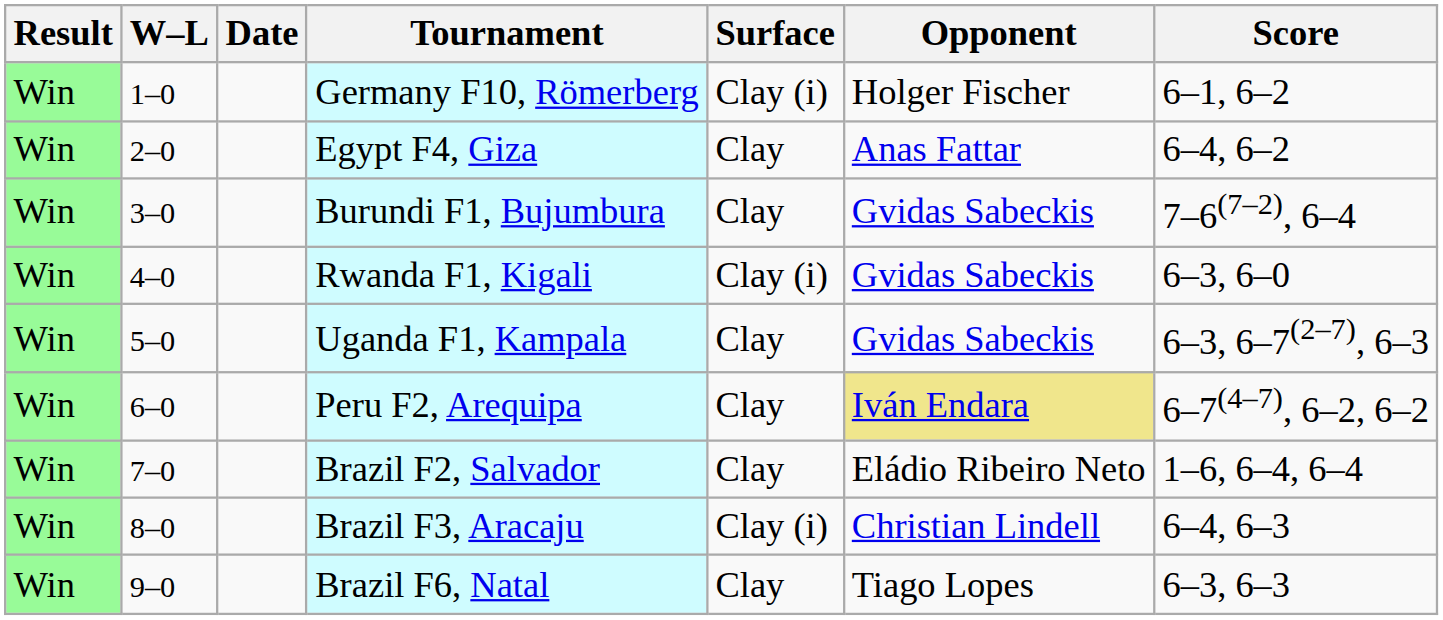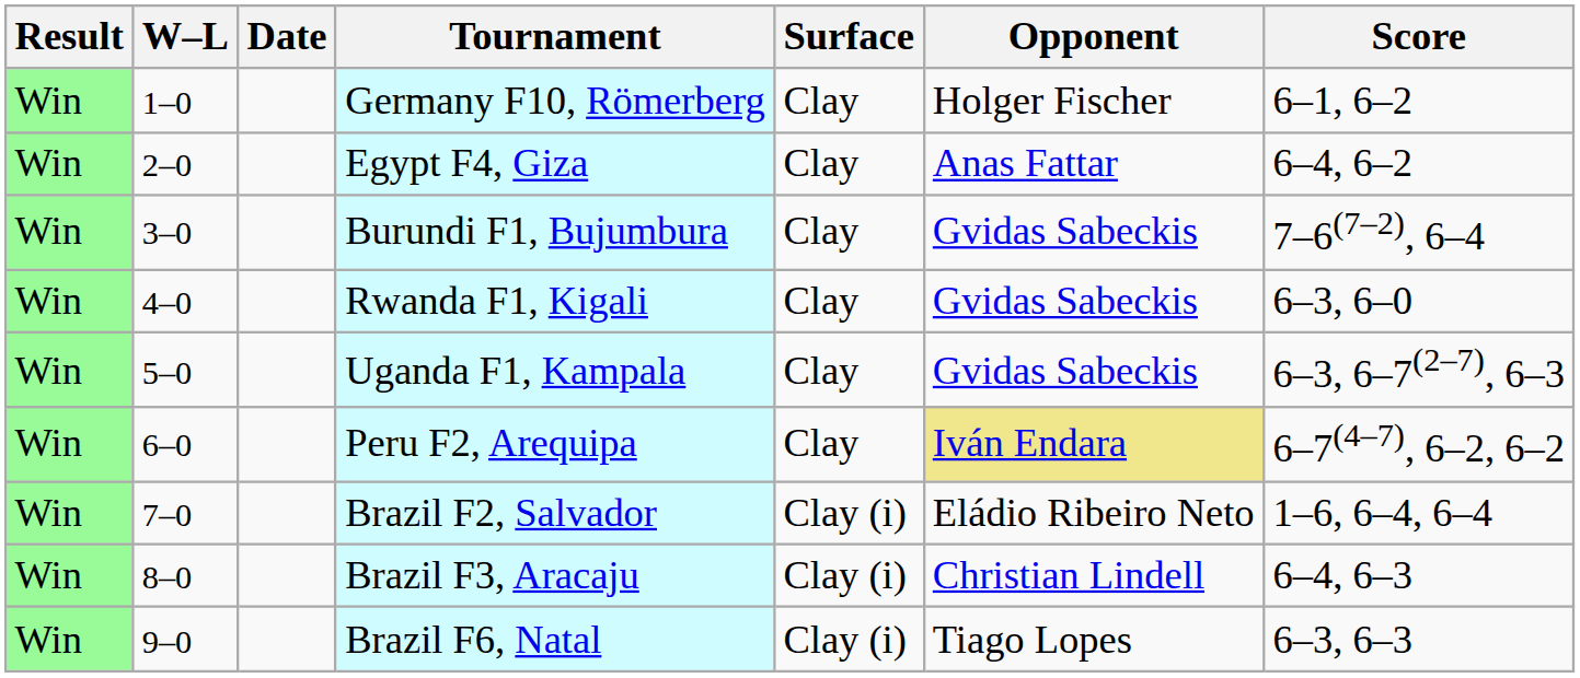Germany F10, Römerberg | Surface: Clay (i) -> Clay
Rwanda F1, Kigali | Surface: Clay (i) -> Clay
Brazil F2, Salvador | Surface: Clay -> Clay (i)
Brazil F6, Natal | Surface: Clay -> Clay (i)
